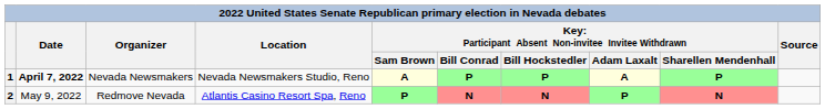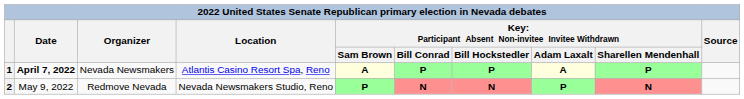1 | Location: Nevada Newsmakers Studio, Reno -> Atlantis Casino Resort Spa, Reno
2 | Location: Atlantis Casino Resort Spa, Reno -> Nevada Newsmakers Studio, Reno
